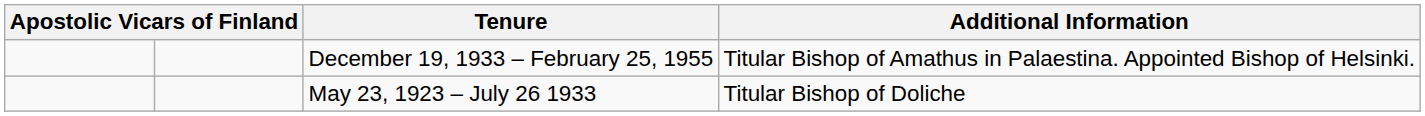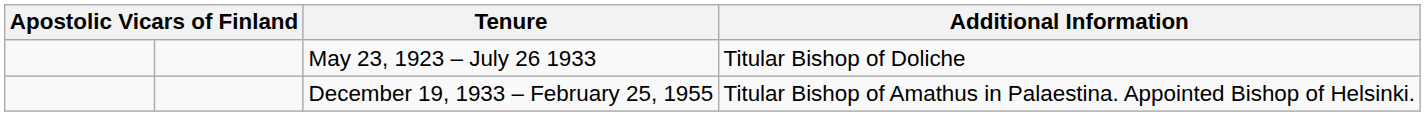rows swapped: May 23, 1923 – July 26 1933 <-> December 19, 1933 – February 25, 1955
